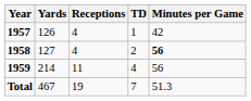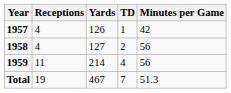columns swapped: Receptions <-> Yards
1958 | Minutes per Game: bold -> normal
